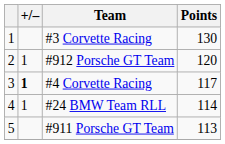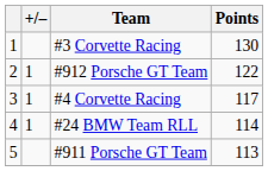#912 Porsche GT Team | Points: 120 -> 122
#4 Corvette Racing | +/–: bold -> normal
